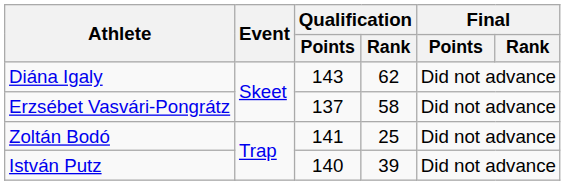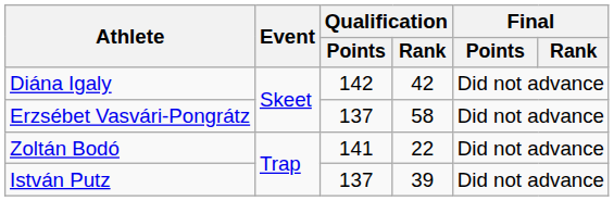Diána Igaly | Qualification / Points: 143 -> 142
Diána Igaly | Qualification / Rank: 62 -> 42
Zoltán Bodó | Qualification / Rank: 25 -> 22
István Putz | Qualification / Points: 140 -> 137
